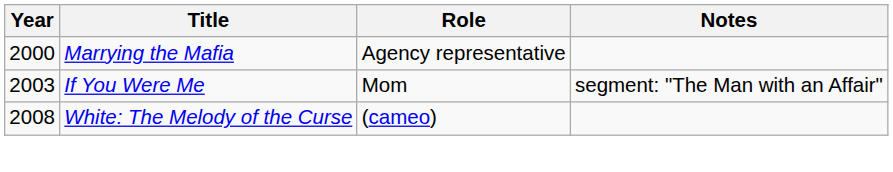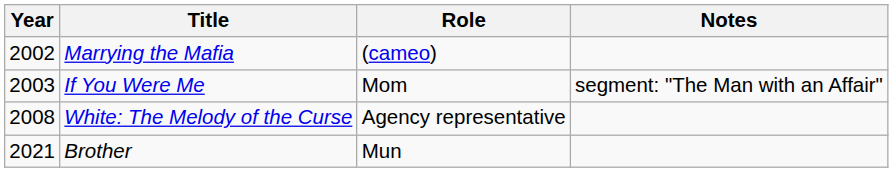Marrying the Mafia | Year: 2000 -> 2002
Marrying the Mafia | Role: Agency representative -> (cameo)
White: The Melody of the Curse | Role: (cameo) -> Agency representative
+ row: 2021 | Brother | Mun
